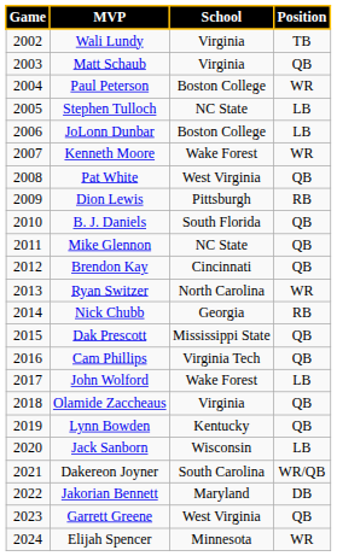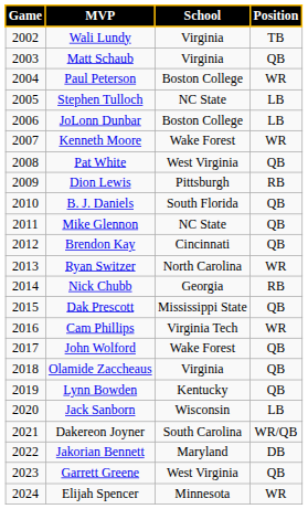Cam Phillips | Position: QB -> WR
John Wolford | Position: LB -> QB
